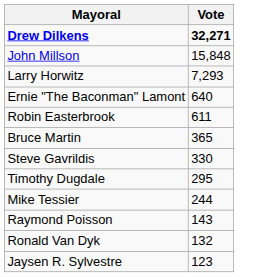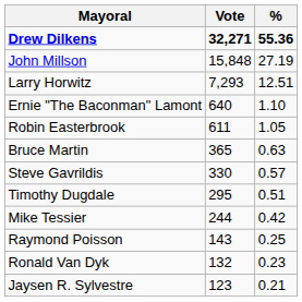+ column: % | 55.36 | 27.19 | 12.51 | 1.10 | 1.05 | 0.63 | 0.57 | 0.51 | 0.42 | 0.25 | 0.23 | 0.21
